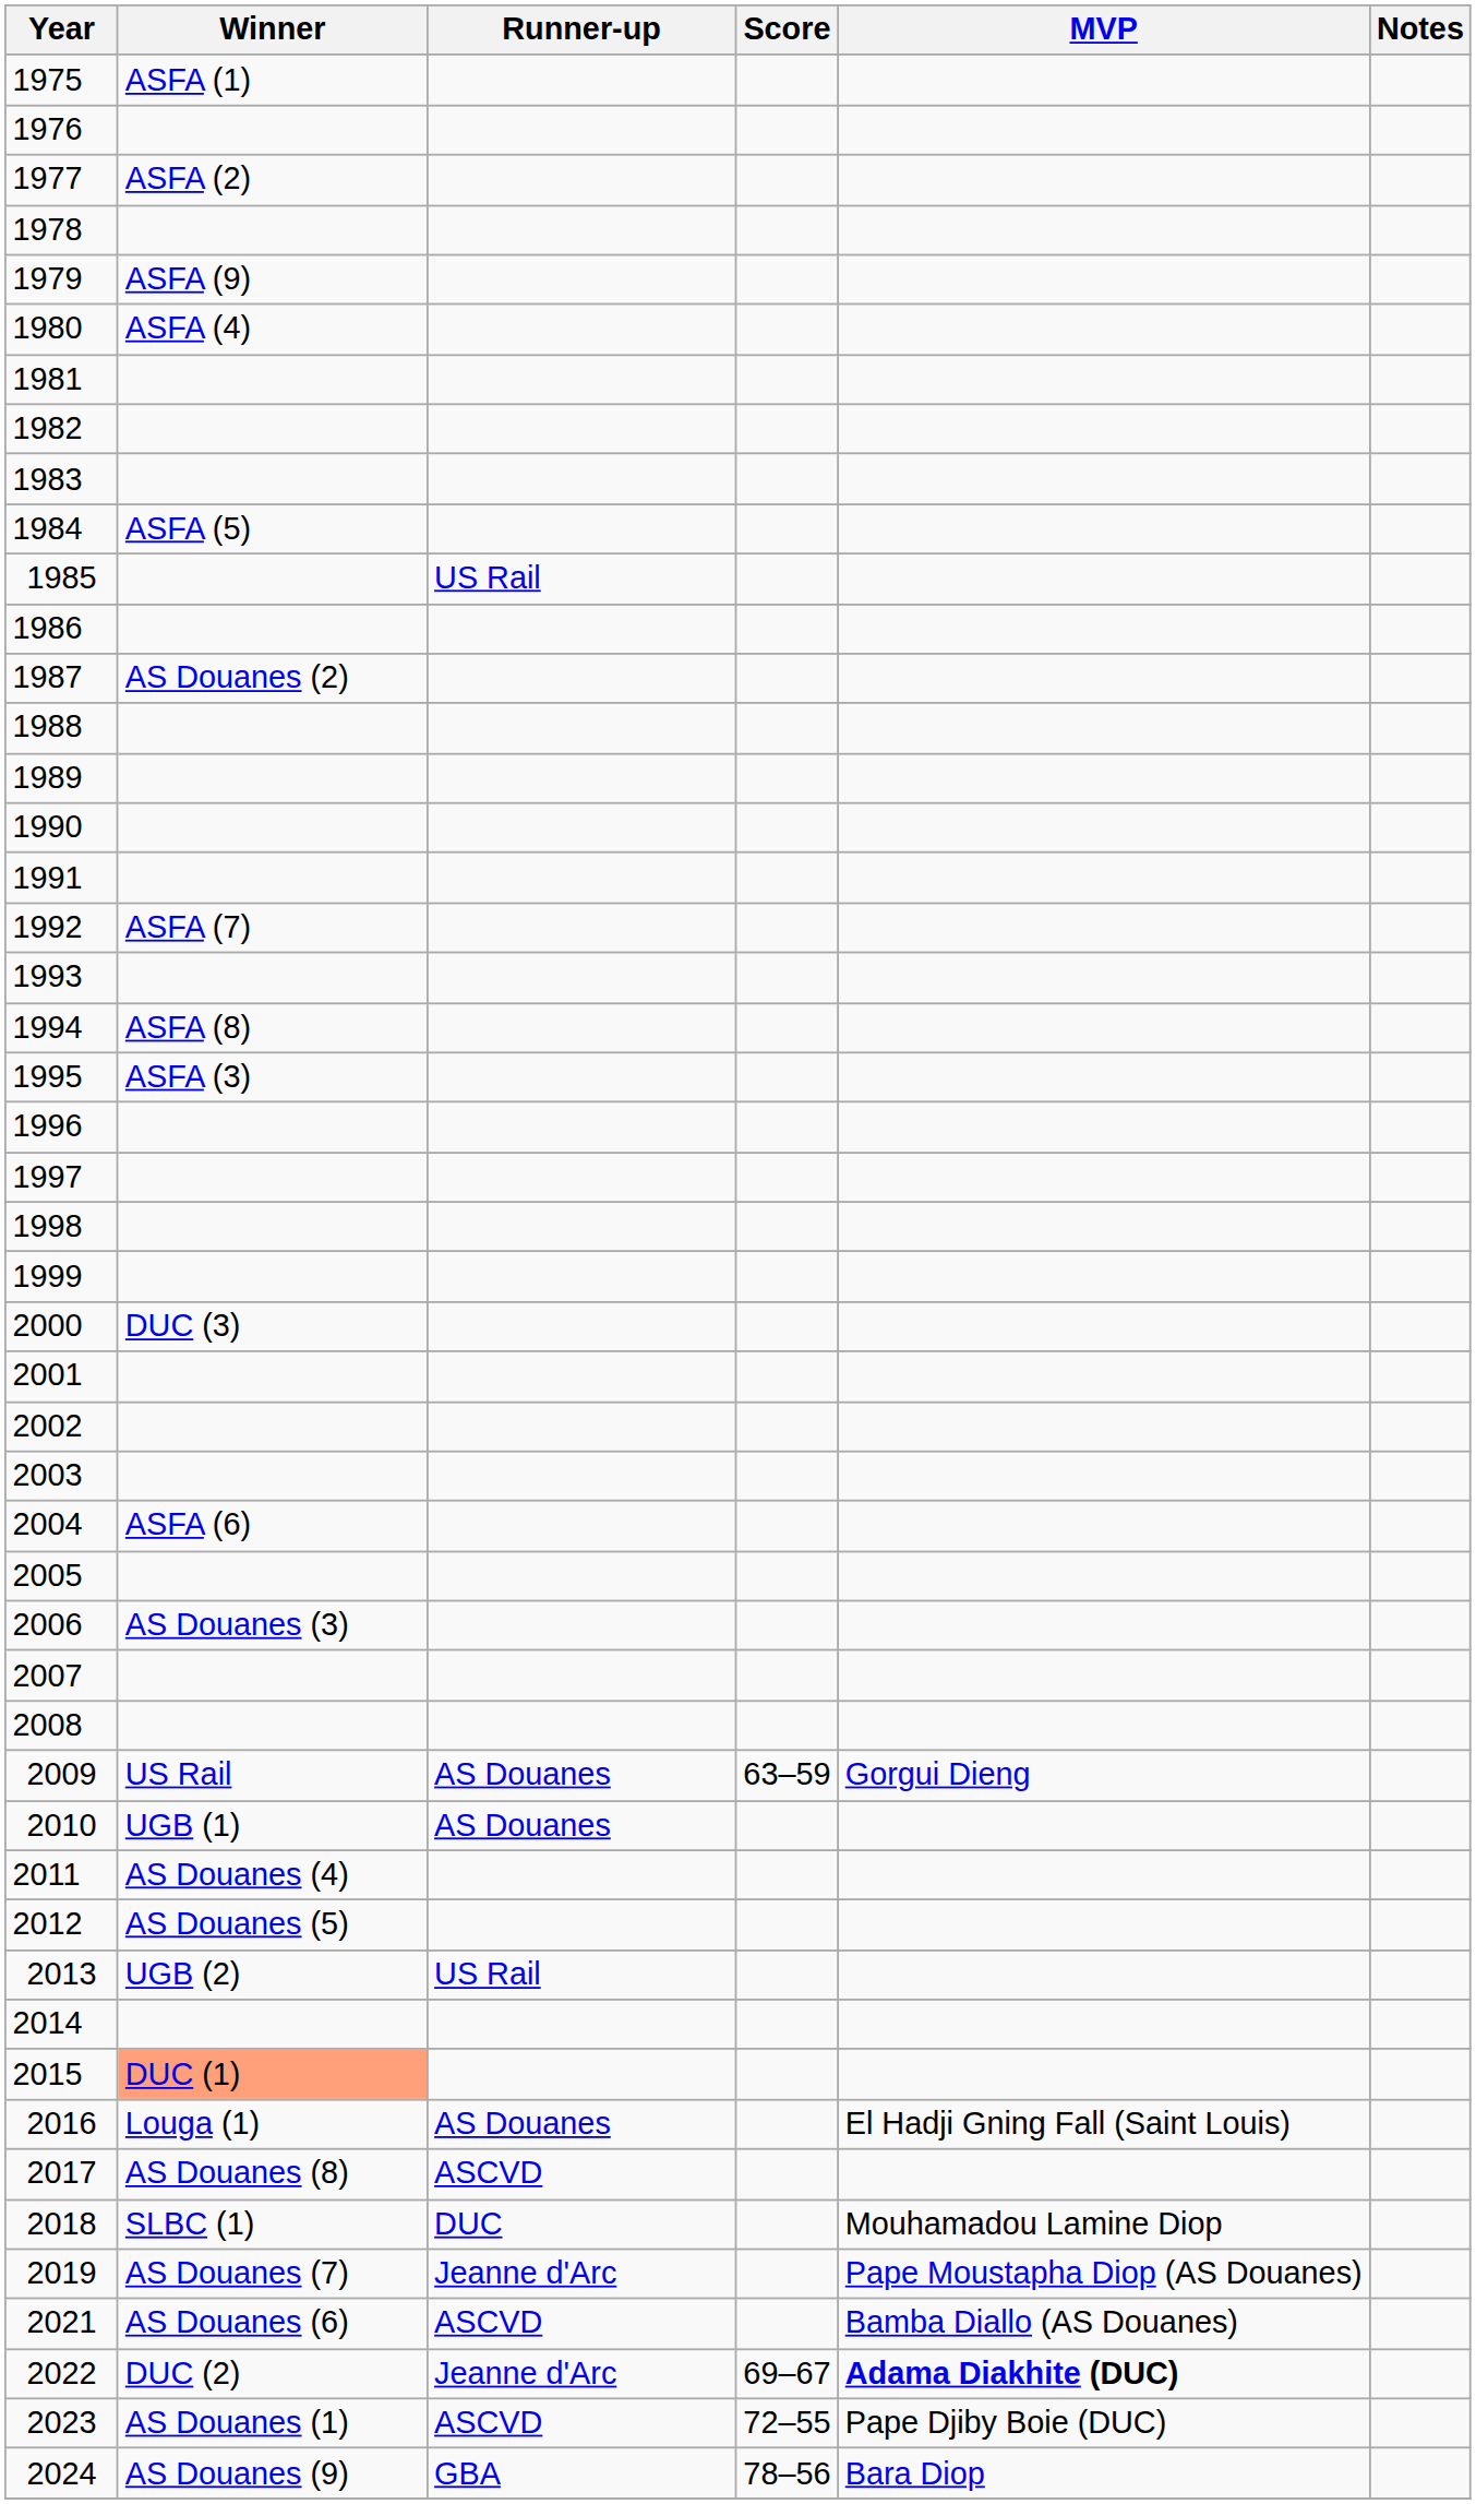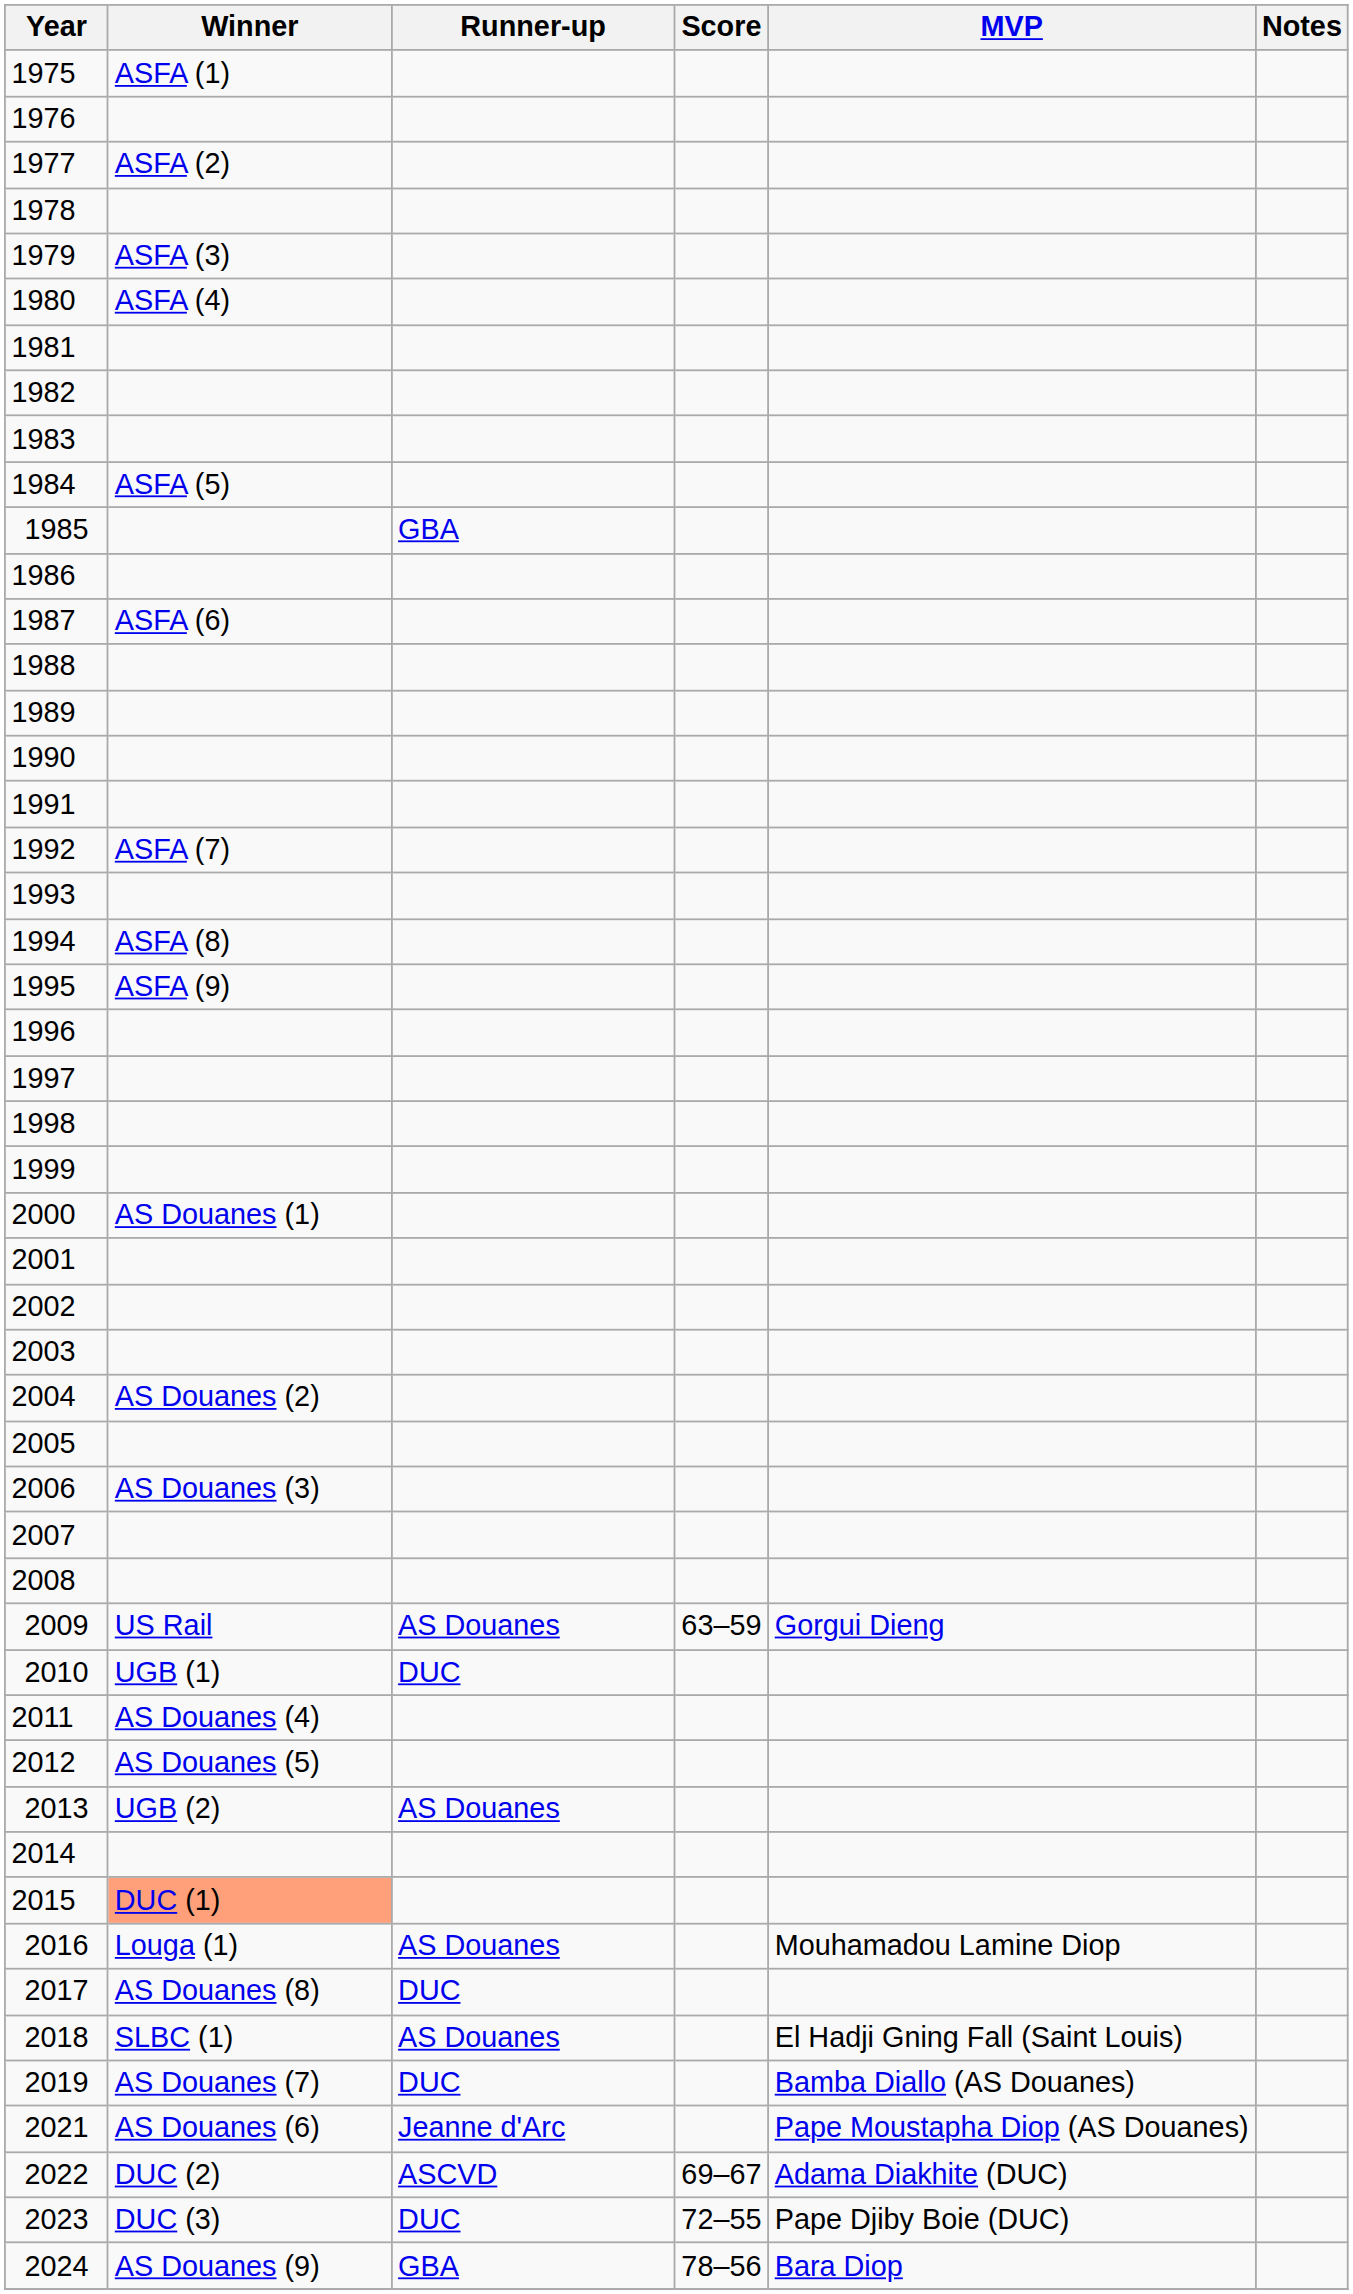1979 | Winner: ASFA (9) -> ASFA (3)
1985 | Runner-up: US Rail -> GBA
1987 | Winner: AS Douanes (2) -> ASFA (6)
1995 | Winner: ASFA (3) -> ASFA (9)
2000 | Winner: DUC (3) -> AS Douanes (1)
2004 | Winner: ASFA (6) -> AS Douanes (2)
2010 | Runner-up: AS Douanes -> DUC
2013 | Runner-up: US Rail -> AS Douanes
2016 | MVP: El Hadji Gning Fall (Saint Louis) -> Mouhamadou Lamine Diop
2017 | Runner-up: ASCVD -> DUC
2018 | Runner-up: DUC -> AS Douanes
2018 | MVP: Mouhamadou Lamine Diop -> El Hadji Gning Fall (Saint Louis)
2019 | Runner-up: Jeanne d'Arc -> DUC
2019 | MVP: Pape Moustapha Diop (AS Douanes) -> Bamba Diallo (AS Douanes)
2021 | Runner-up: ASCVD -> Jeanne d'Arc
2021 | MVP: Bamba Diallo (AS Douanes) -> Pape Moustapha Diop (AS Douanes)
2022 | Runner-up: Jeanne d'Arc -> ASCVD
2022 | MVP: bold -> normal
2023 | Winner: AS Douanes (1) -> DUC (3)
2023 | Runner-up: ASCVD -> DUC
